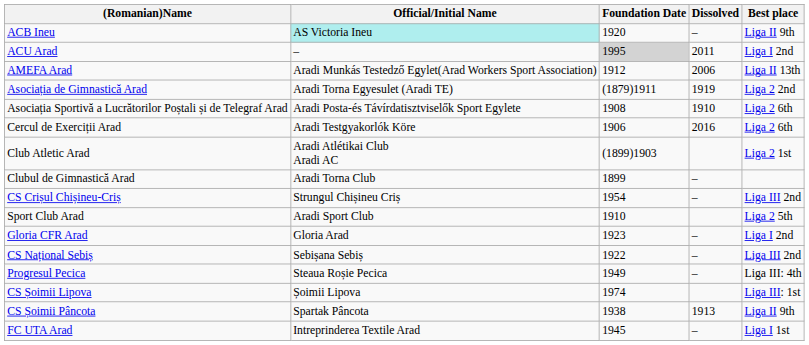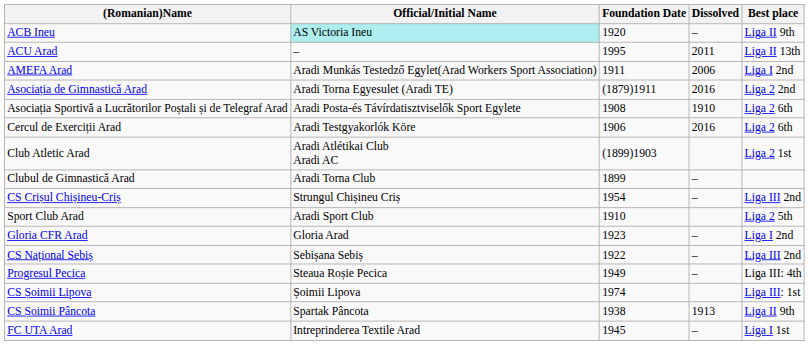ACU Arad | Foundation Date: lightgrey background -> no background
ACU Arad | Best place: Liga I 2nd -> Liga II 13th
AMEFA Arad | Foundation Date: 1912 -> 1911
AMEFA Arad | Best place: Liga II 13th -> Liga I 2nd
Asociația de Gimnastică Arad | Dissolved: 1919 -> 2016
